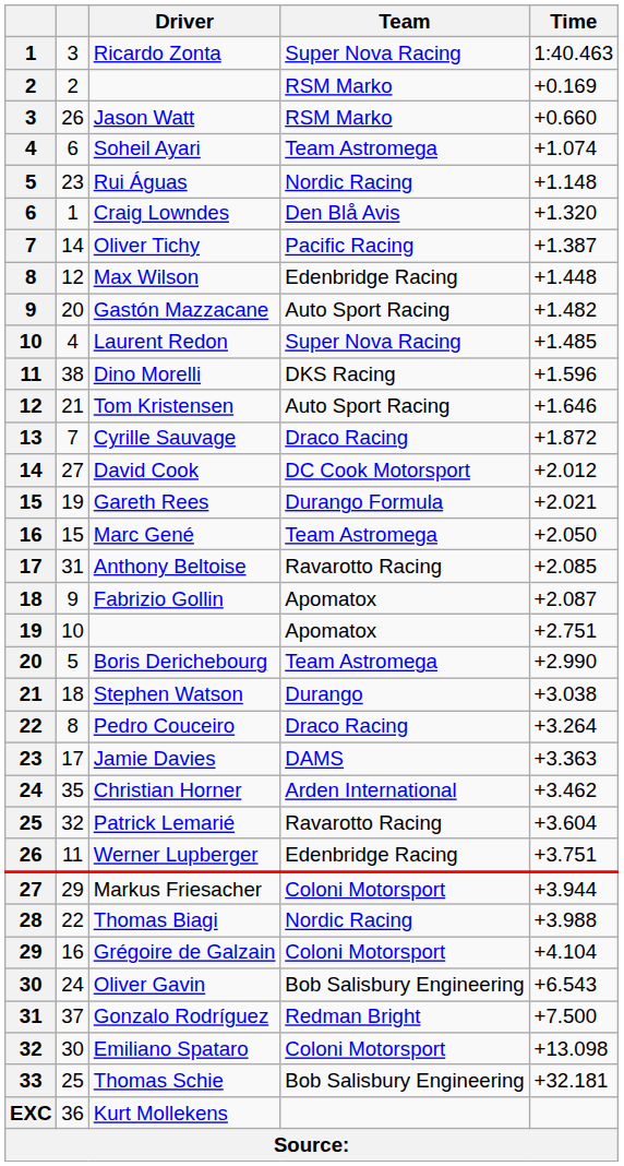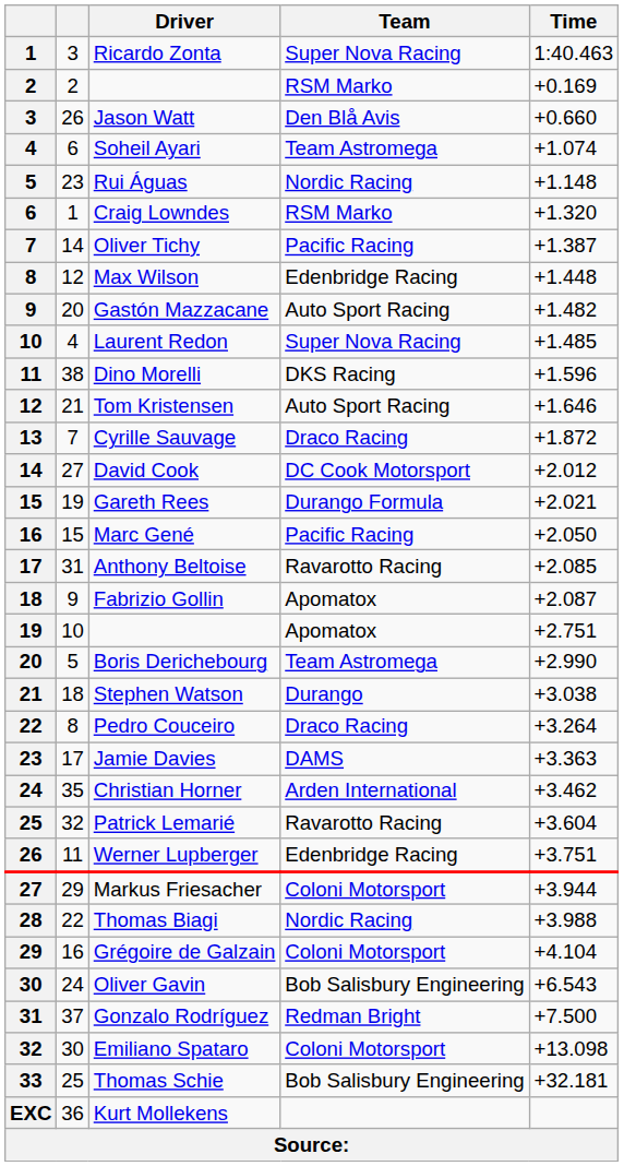Jason Watt | Team: RSM Marko -> Den Blå Avis
Craig Lowndes | Team: Den Blå Avis -> RSM Marko
Marc Gené | Team: Team Astromega -> Pacific Racing
